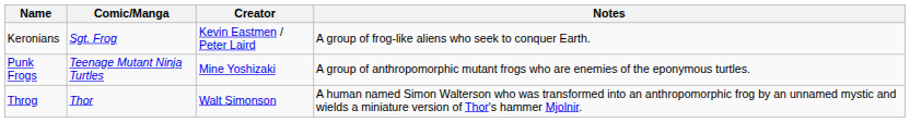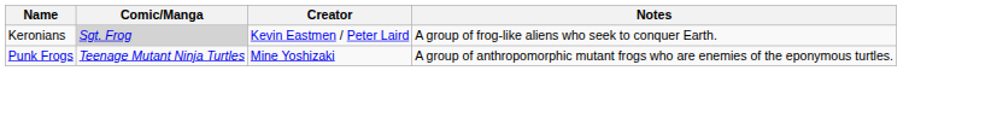Keronians | Comic/Manga: no background -> lightgrey background
- row: Throg | Thor | Walt Simonson | A human named Simon Walterson who was transformed into an anthropomorphic frog by an unnamed mystic and wields a miniature version of Thor's hammer Mjolnir.
